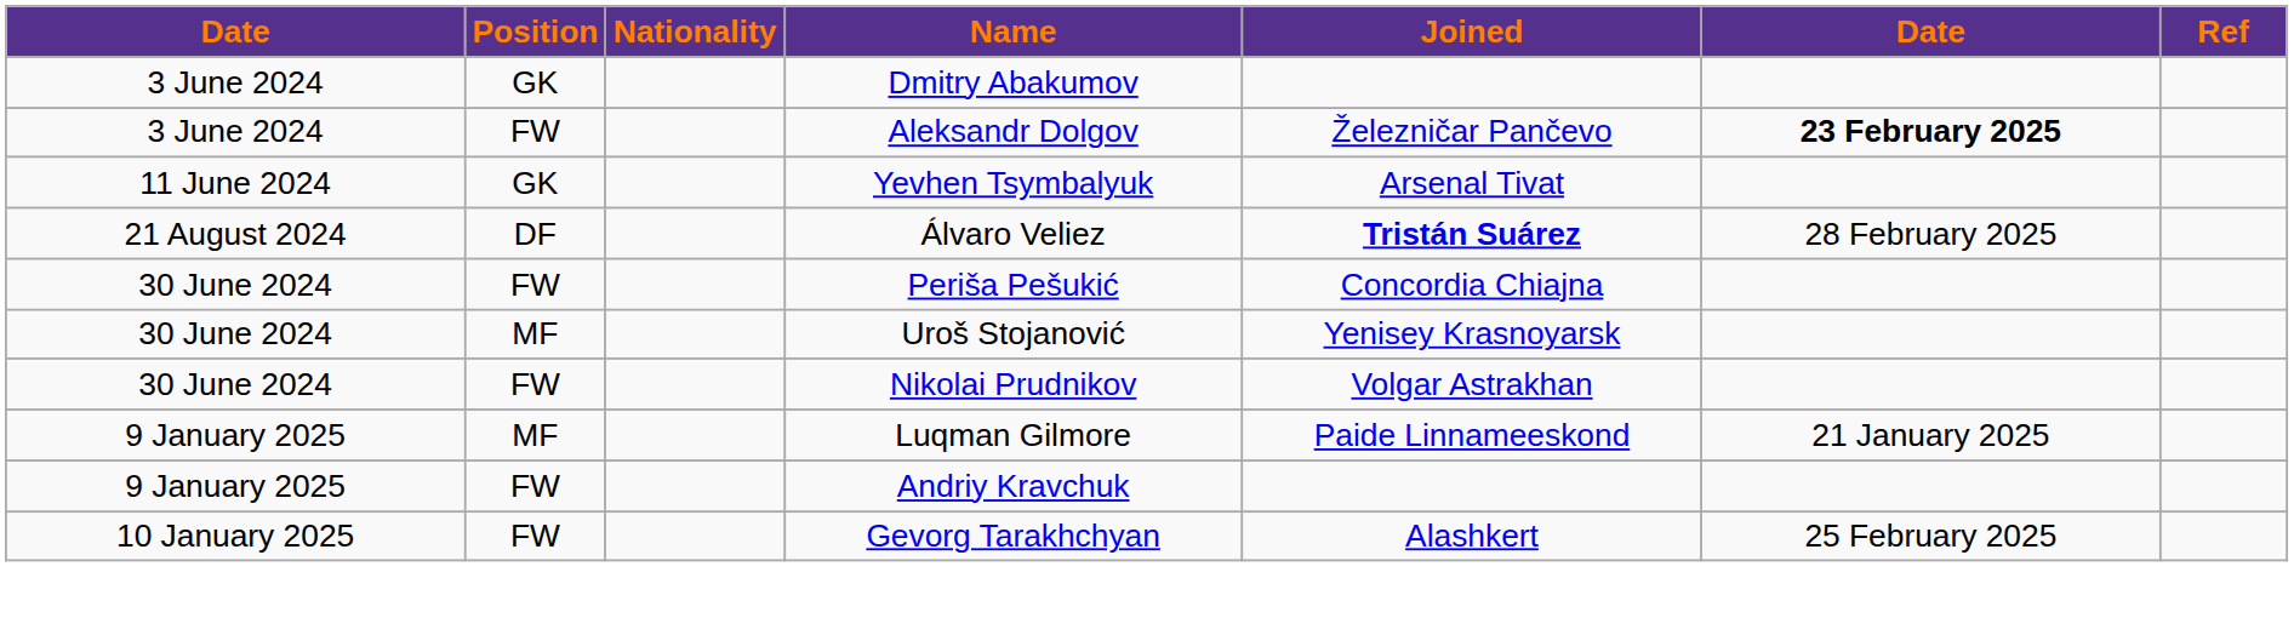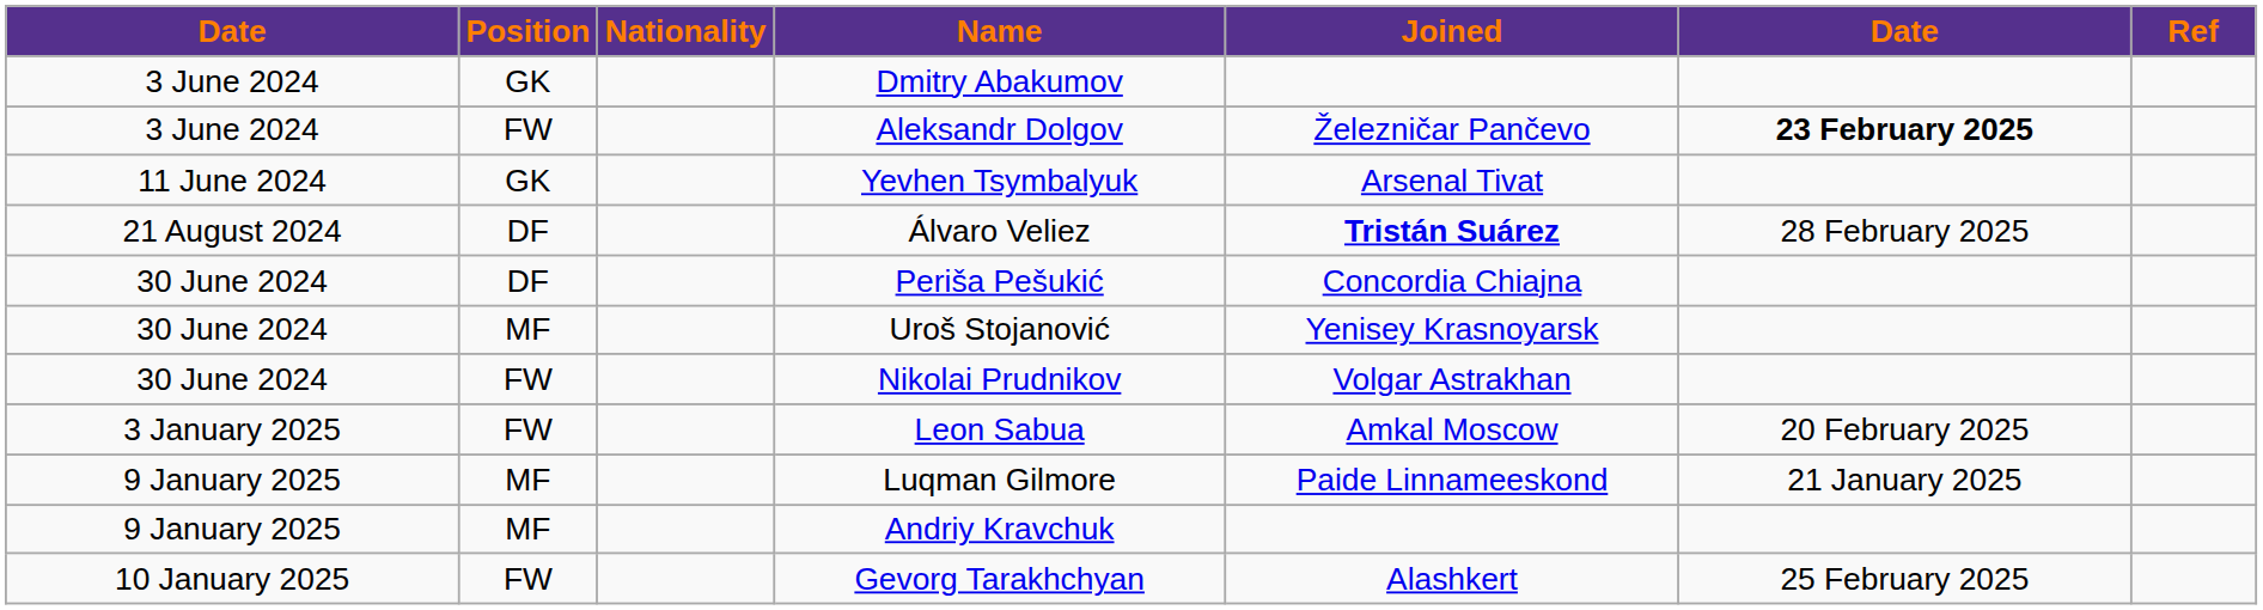Periša Pešukić | Position: FW -> DF
+ row: 3 January 2025 | FW | Leon Sabua | Amkal Moscow | 20 February 2025
Andriy Kravchuk | Position: FW -> MF
